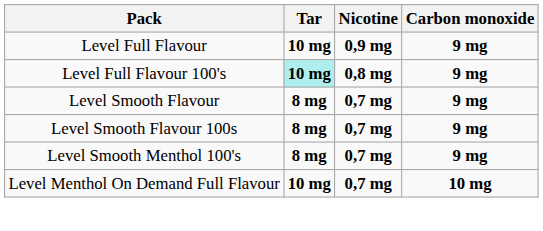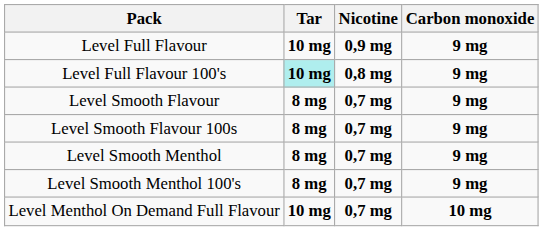+ row: Level Smooth Menthol | 8 mg | 0,7 mg | 9 mg
